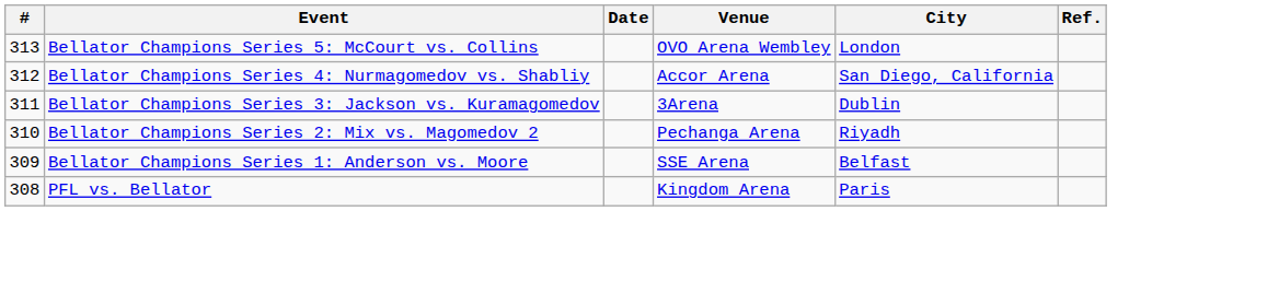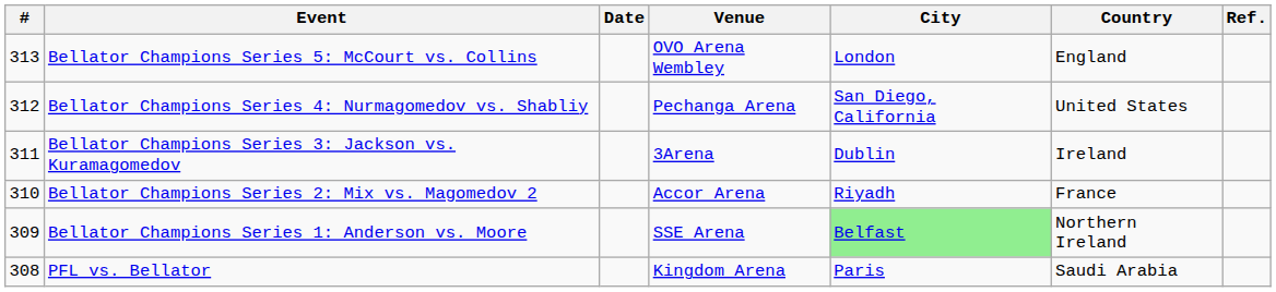+ column: Country | England | United States | Ireland | France | Northern Ireland | Saudi Arabia
Bellator Champions Series 4: Nurmagomedov vs. Shabliy | Venue: Accor Arena -> Pechanga Arena
Bellator Champions Series 2: Mix vs. Magomedov 2 | Venue: Pechanga Arena -> Accor Arena
Bellator Champions Series 1: Anderson vs. Moore | City: no background -> lightgreen background
